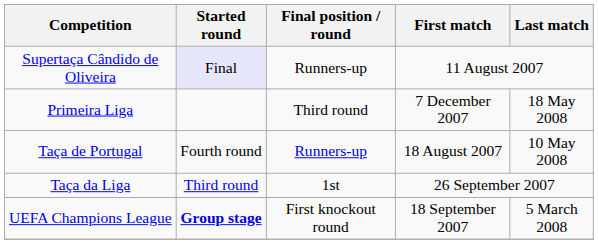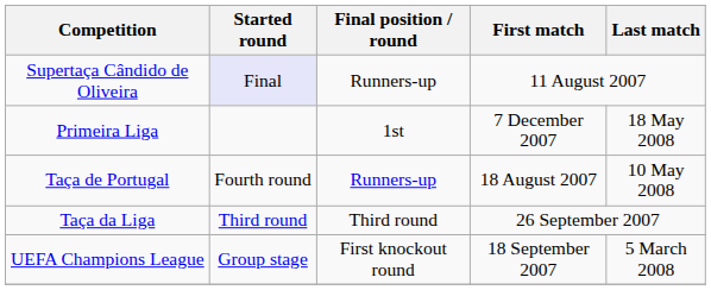Primeira Liga | Final position / round: Third round -> 1st
Taça da Liga | Final position / round: 1st -> Third round
UEFA Champions League | Started round: bold -> normal
